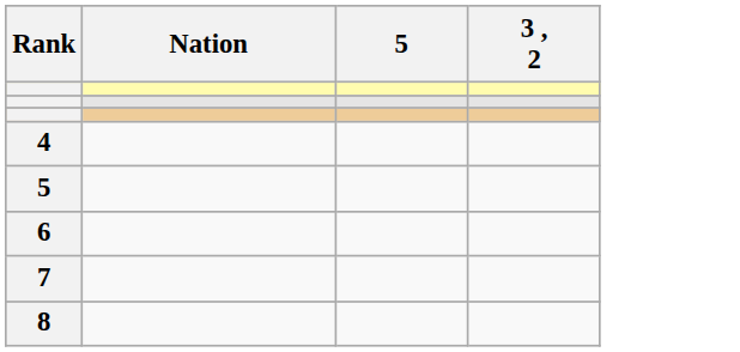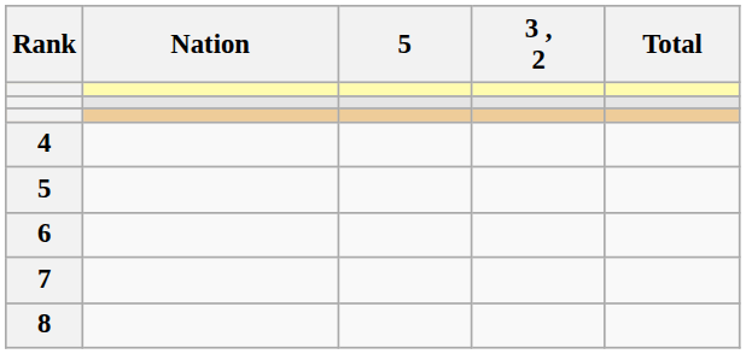+ column: Total
